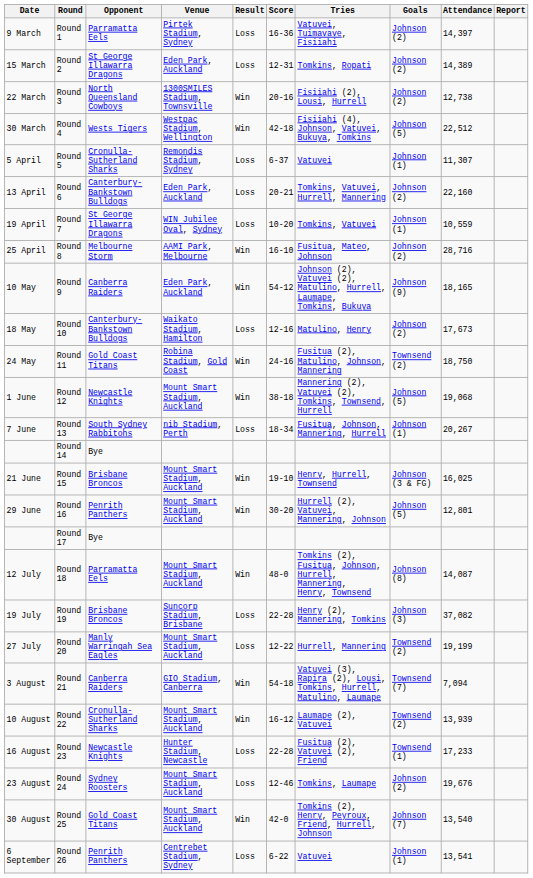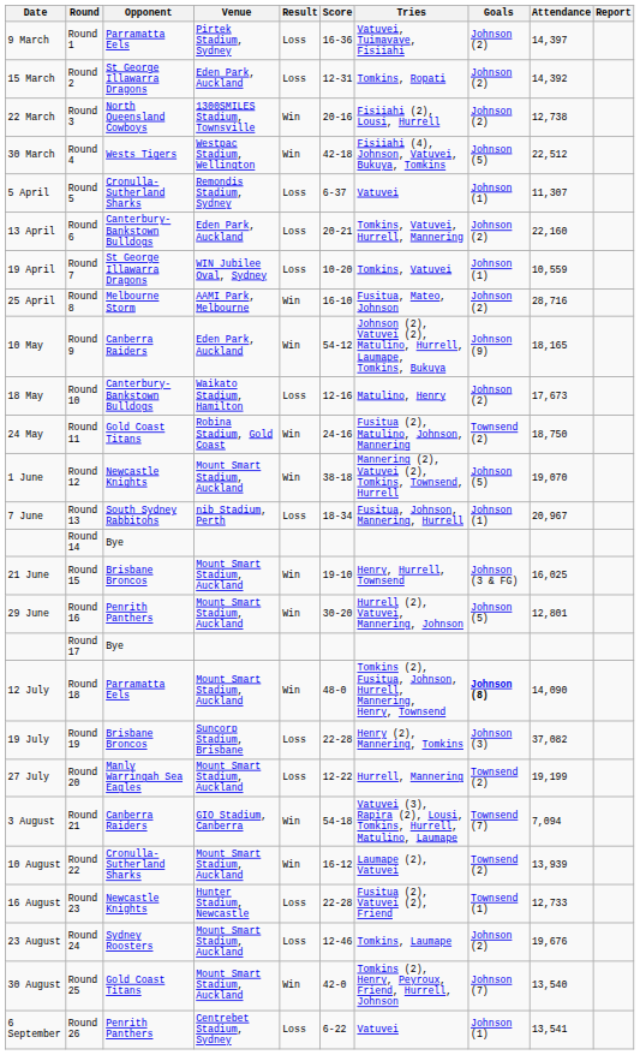Round 2 | Attendance: 14,389 -> 14,392
Round 12 | Attendance: 19,068 -> 19,070
Round 13 | Attendance: 20,267 -> 20,967
Round 18 | Goals: normal -> bold
Round 18 | Attendance: 14,087 -> 14,090
Round 23 | Attendance: 17,233 -> 12,733
